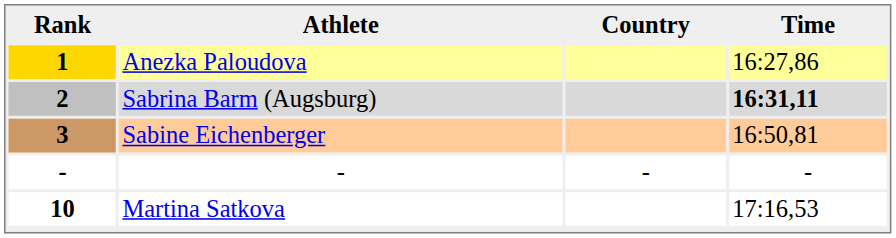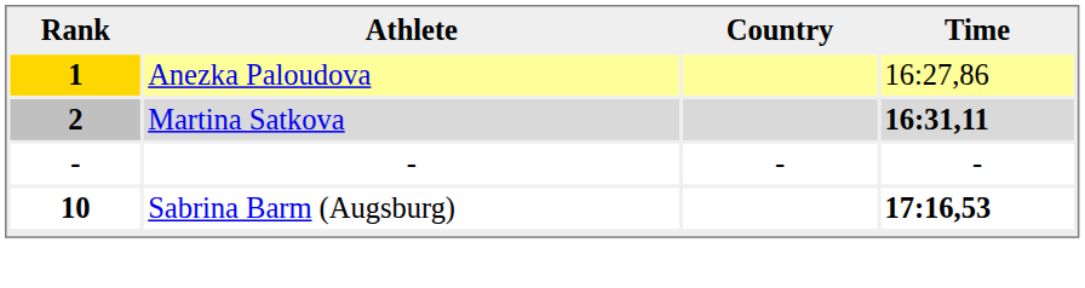2 | Athlete: Sabrina Barm (Augsburg) -> Martina Satkova
- row: 3 | Sabine Eichenberger | 16:50,81
10 | Athlete: Martina Satkova -> Sabrina Barm (Augsburg)
10 | Time: normal -> bold
